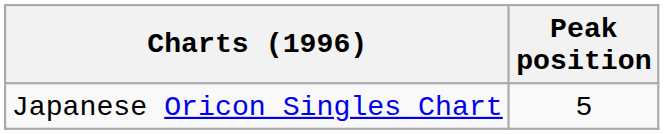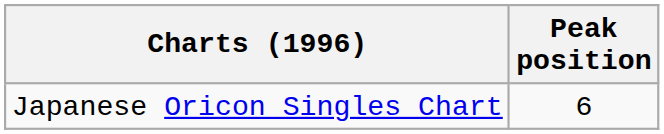Japanese Oricon Singles Chart | Peak position: 5 -> 6
